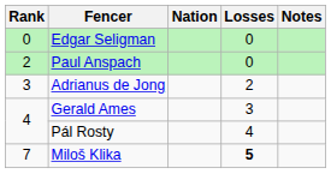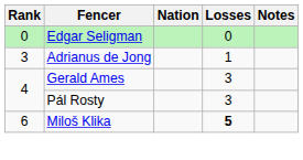- row: 2 | Paul Anspach | 0
Adrianus de Jong | Losses: 2 -> 1
Pál Rosty | Losses: 4 -> 3
Miloš Klika | Rank: 7 -> 6
